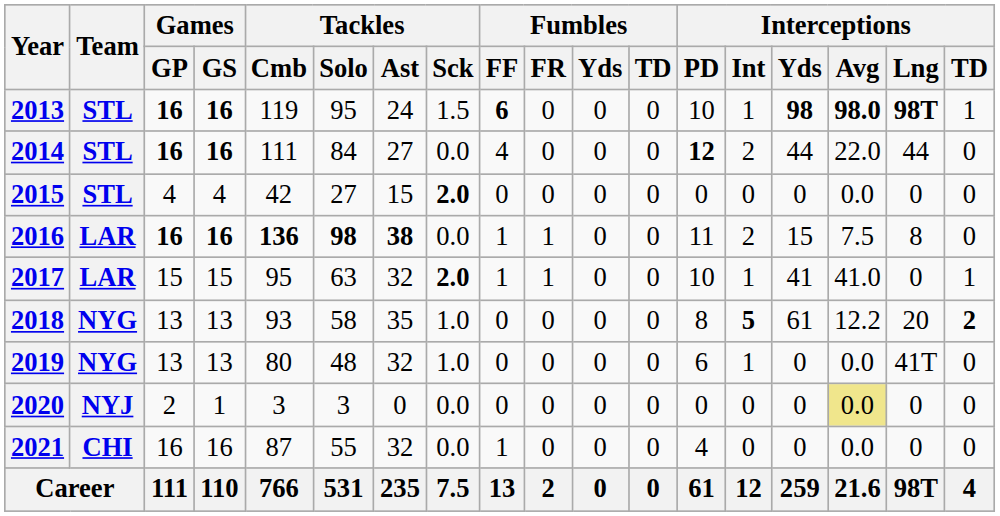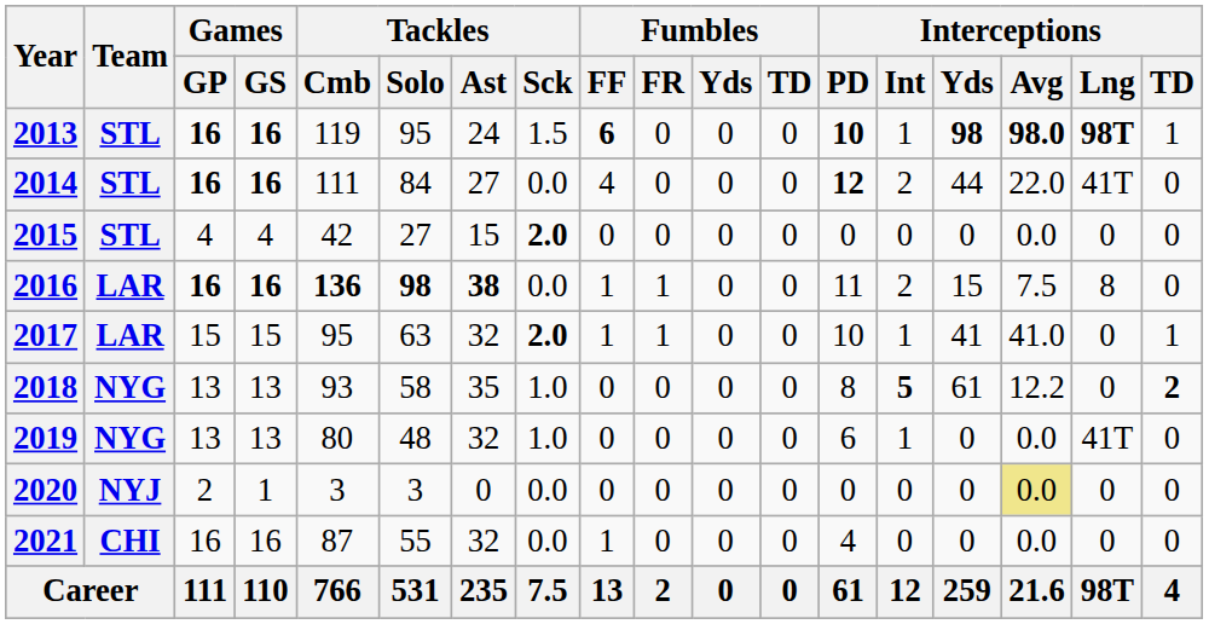2013 | Interceptions / PD: normal -> bold
2014 | Interceptions / Lng: 44 -> 41T
2018 | Interceptions / Lng: 20 -> 0
